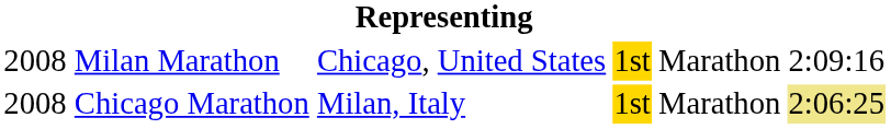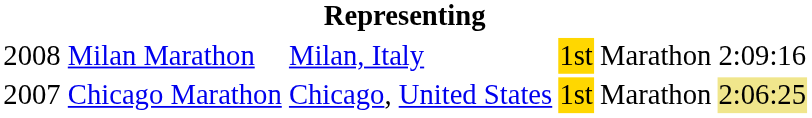Milan Marathon | column 3: Chicago, United States -> Milan, Italy
Chicago Marathon | column 1: 2008 -> 2007
Chicago Marathon | column 3: Milan, Italy -> Chicago, United States
